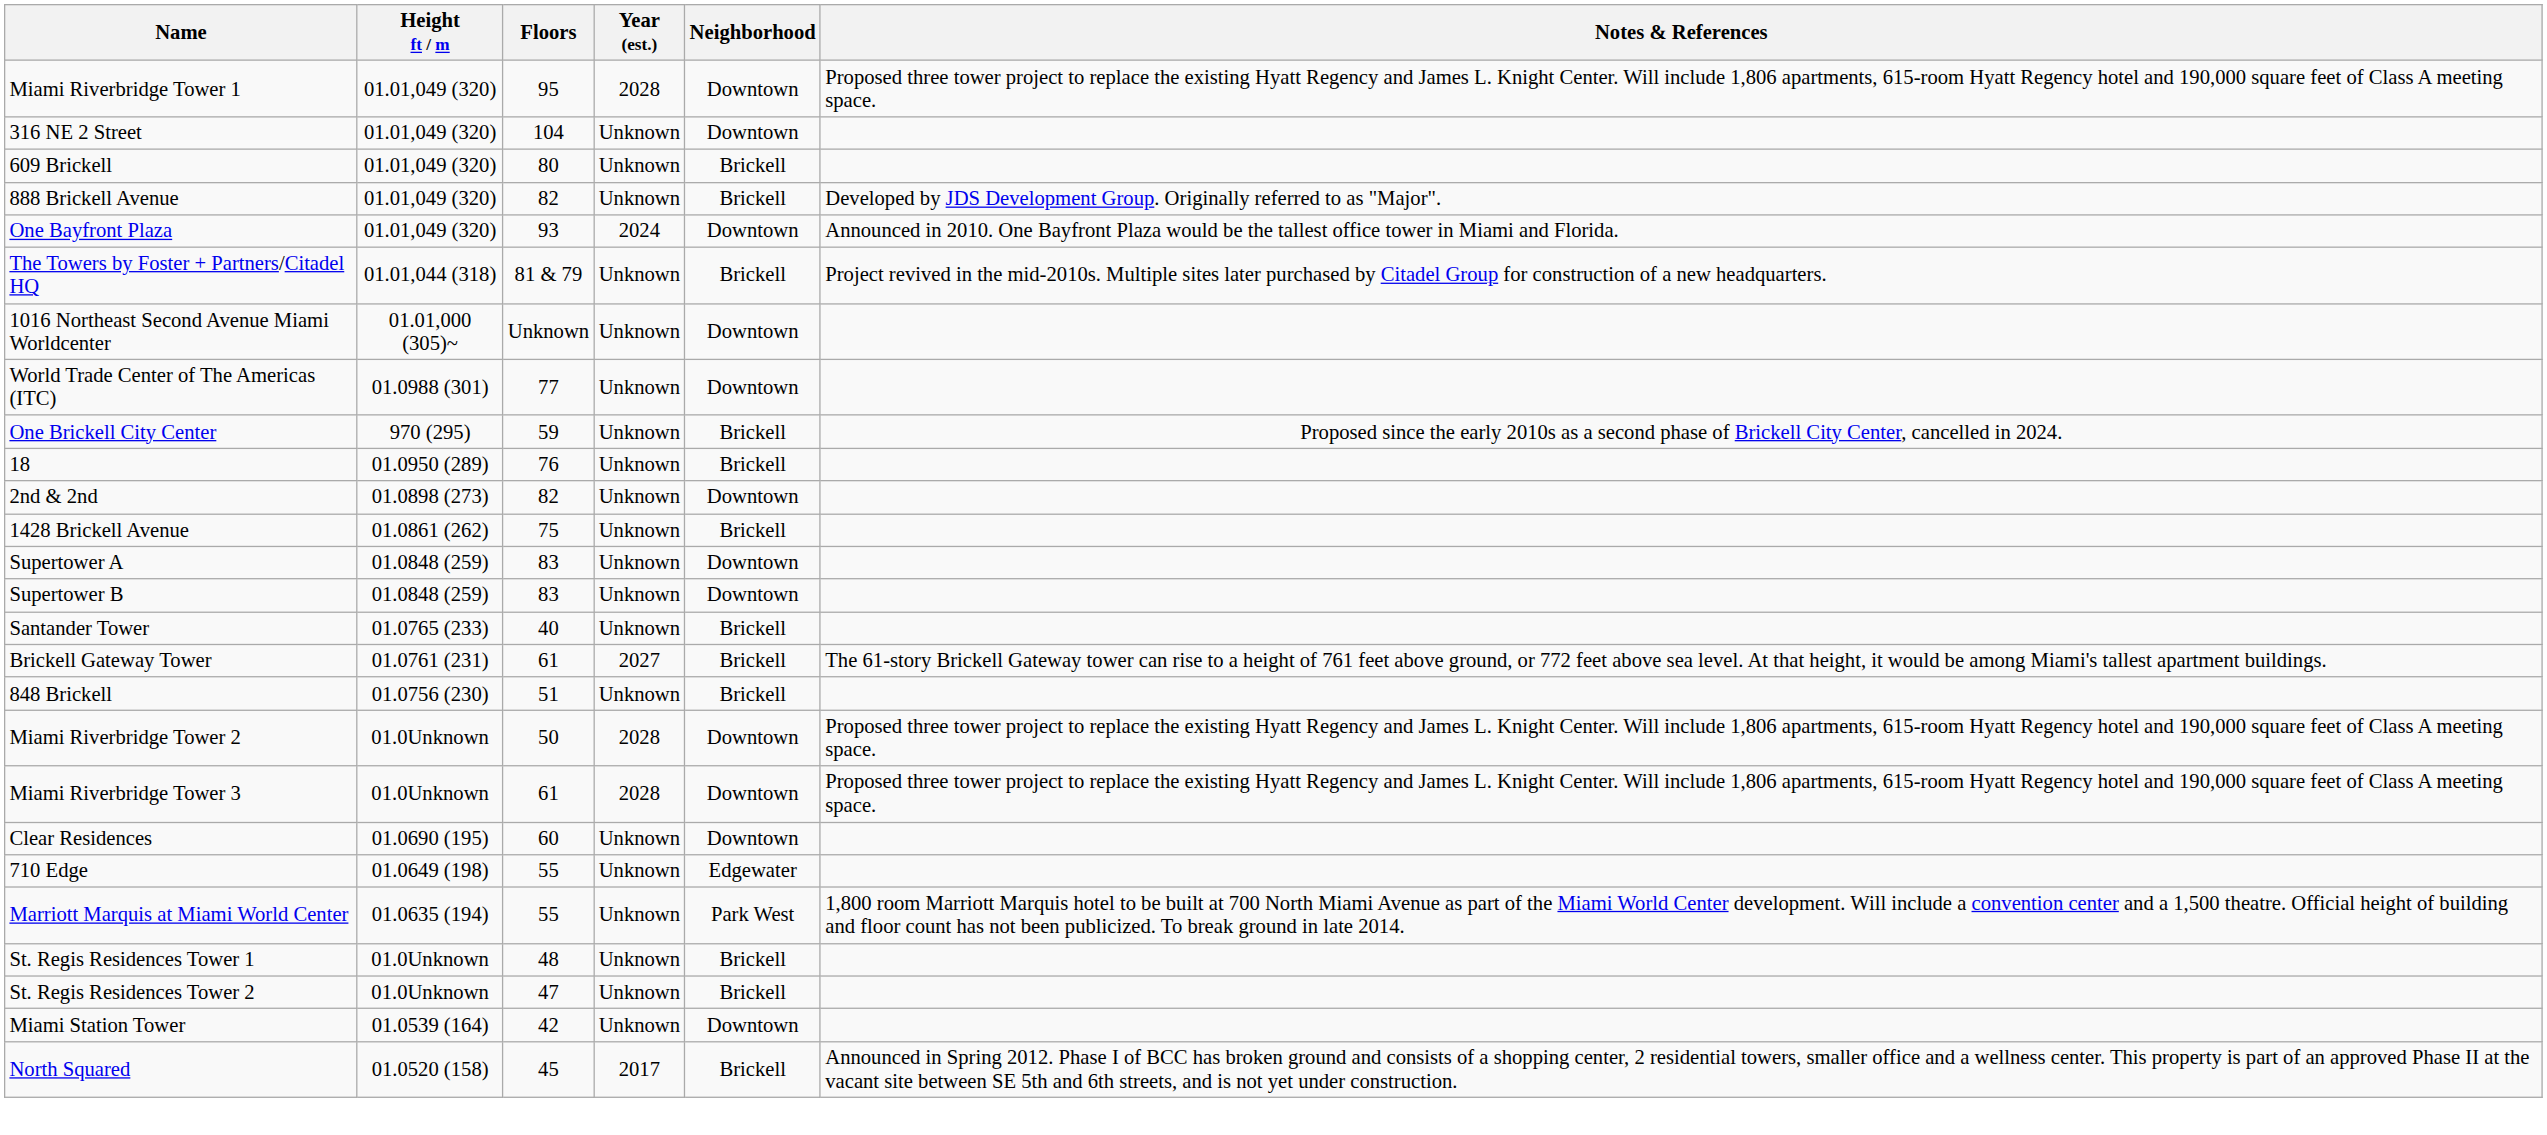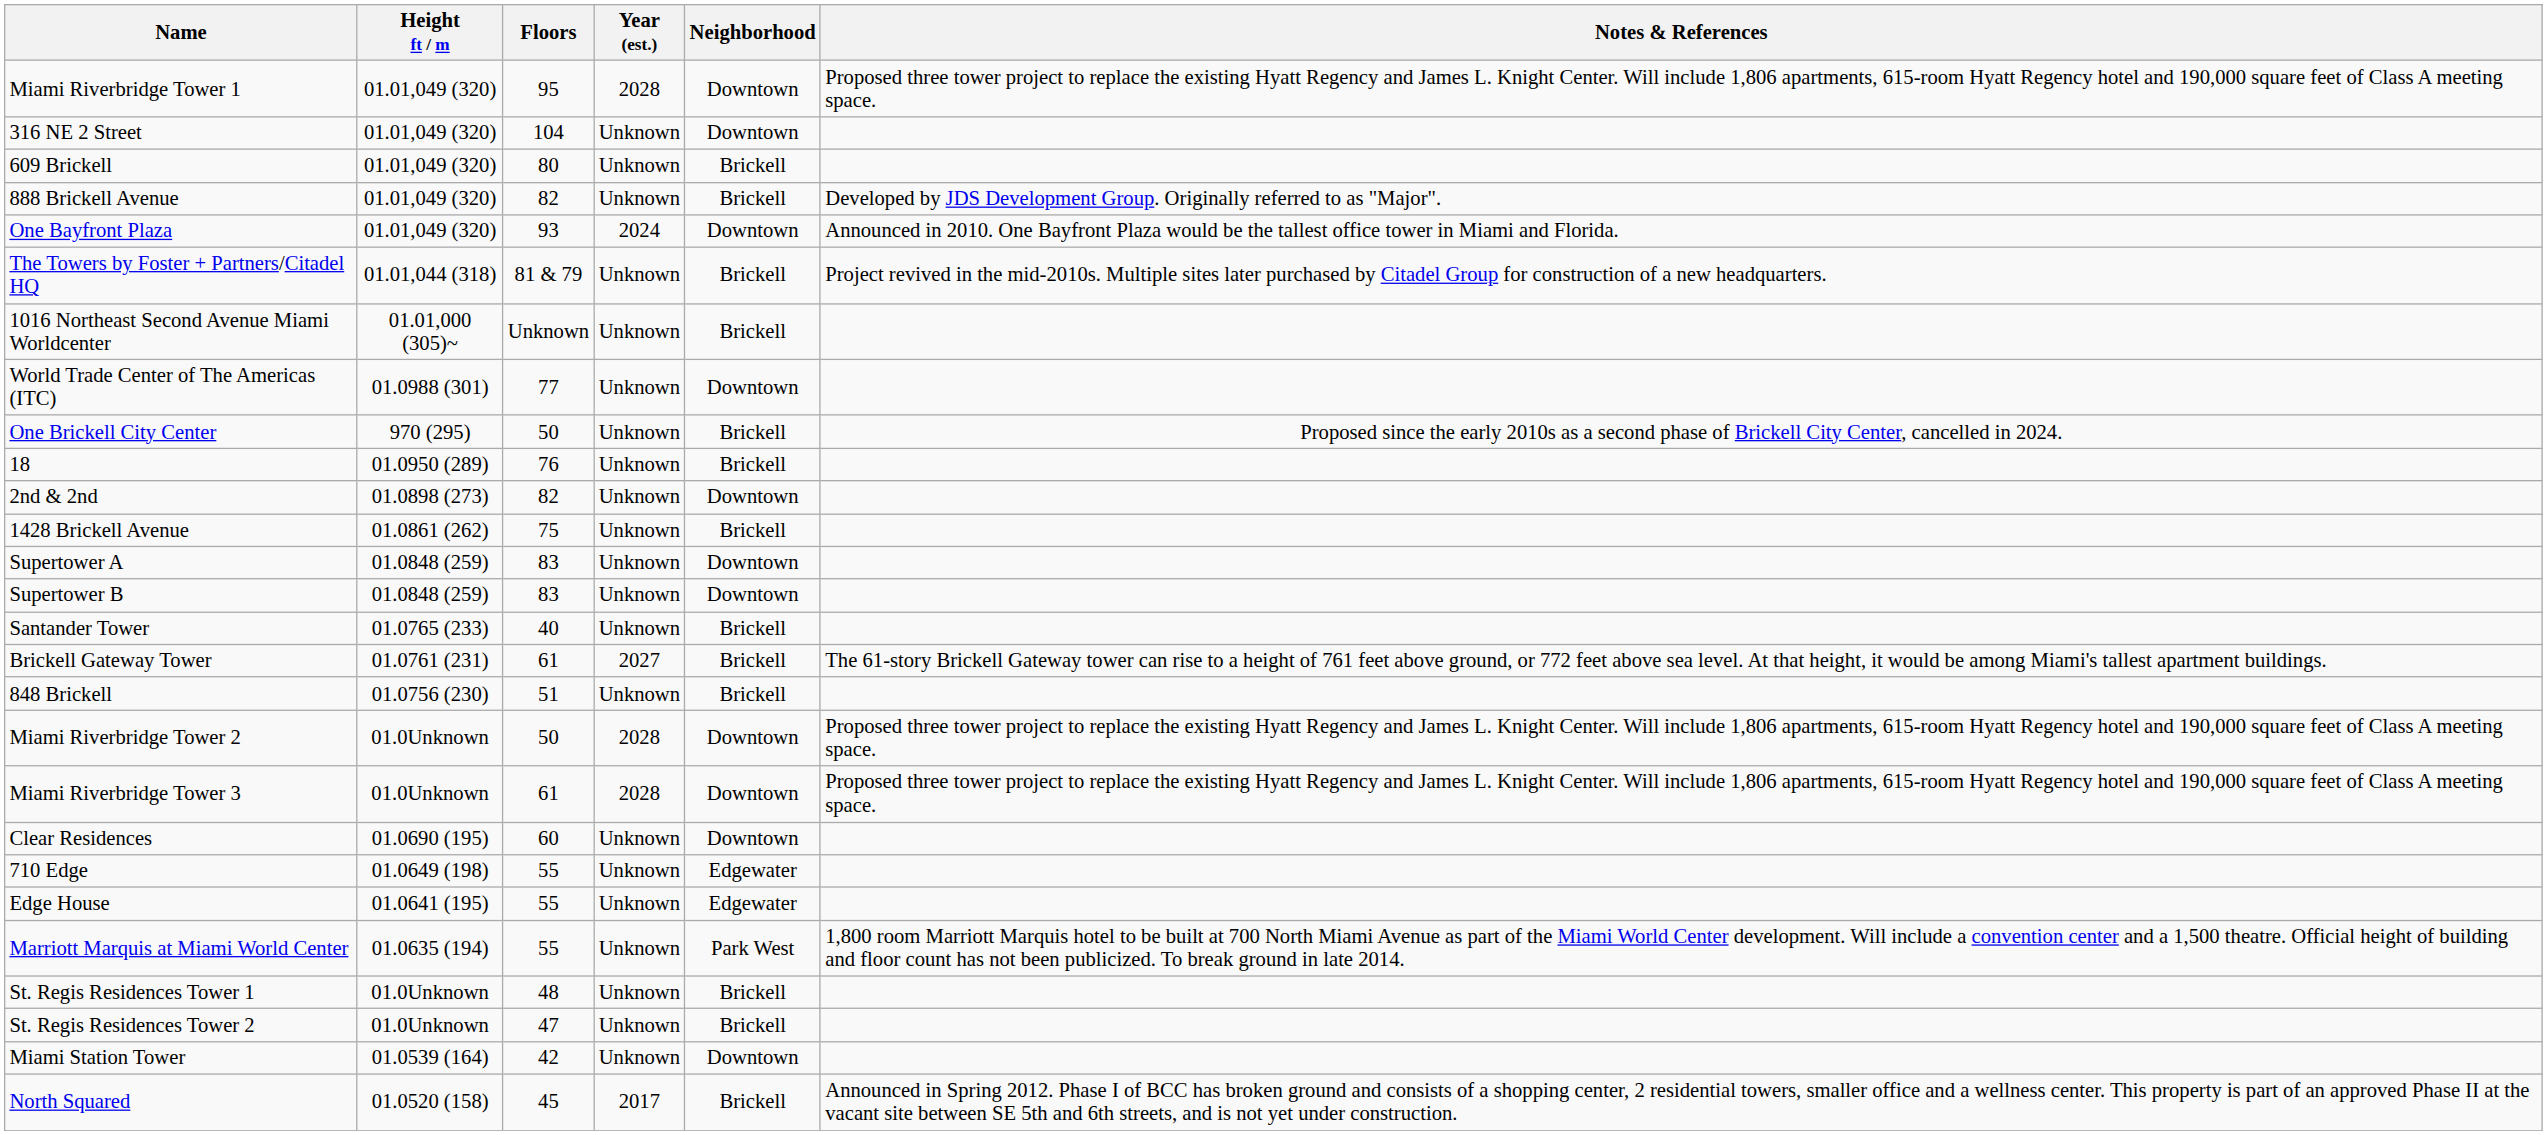1016 Northeast Second Avenue Miami Worldcenter | Neighborhood: Downtown -> Brickell
One Brickell City Center | Floors: 59 -> 50
+ row: Edge House | 01.0641 (195) | 55 | Unknown | Edgewater
